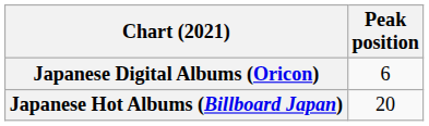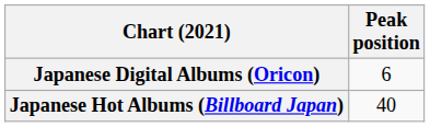Japanese Hot Albums (Billboard Japan) | Peak position: 20 -> 40
